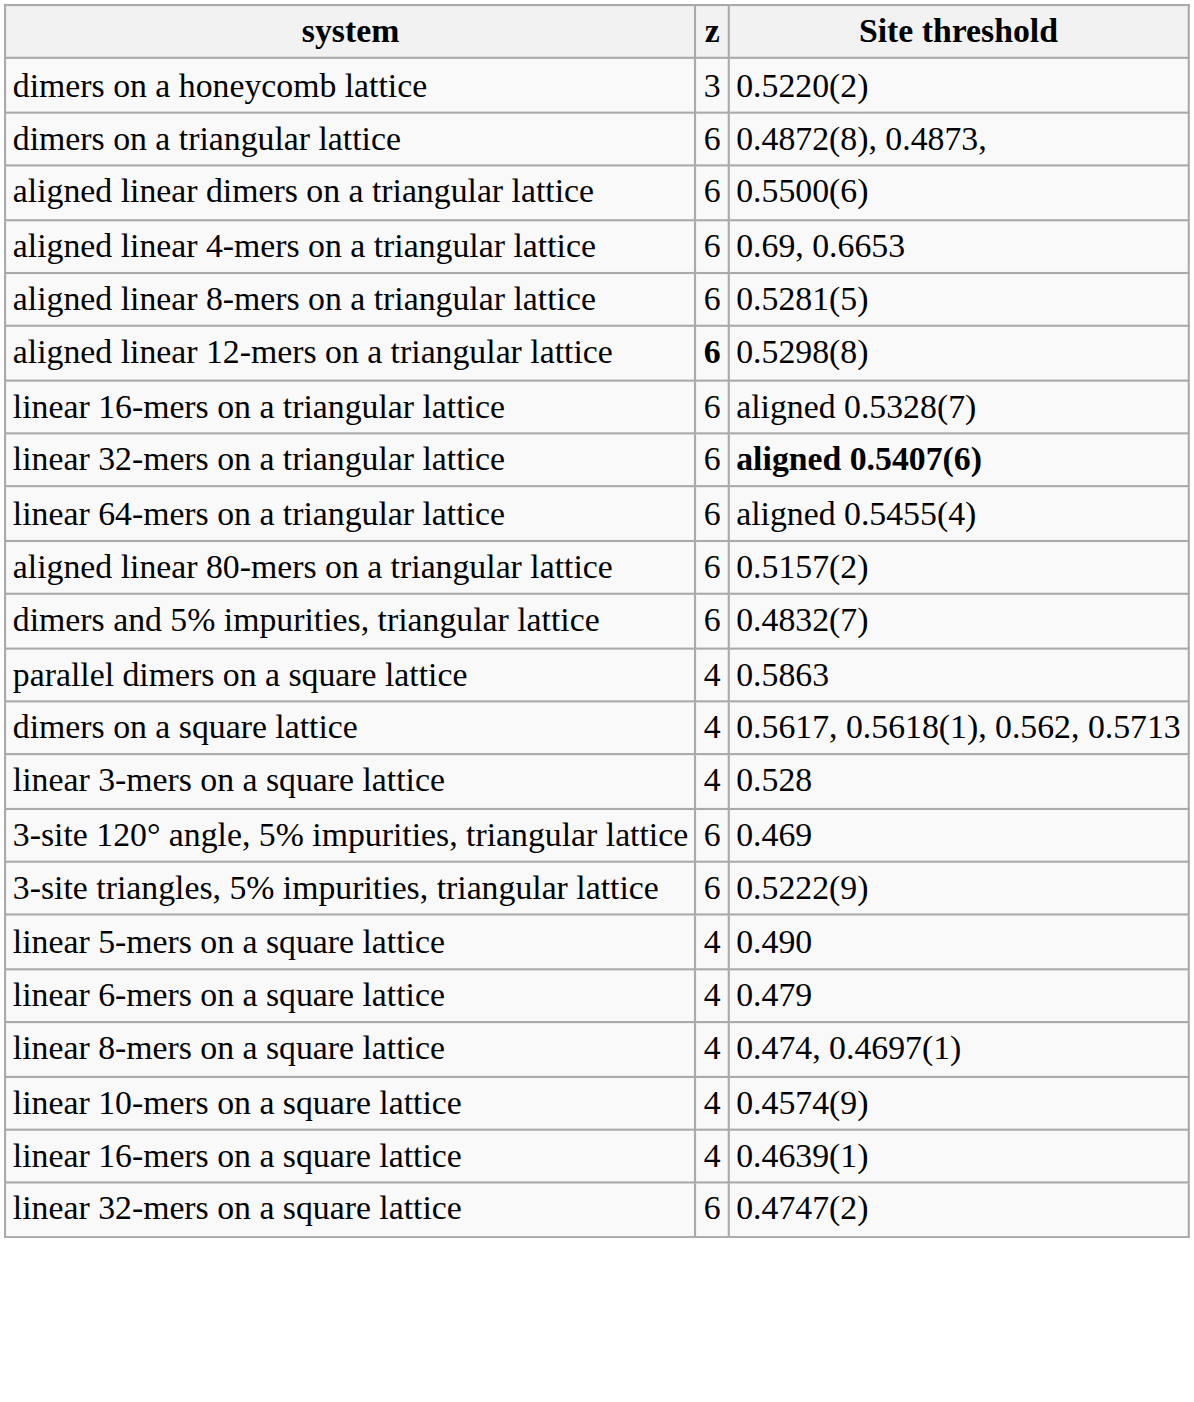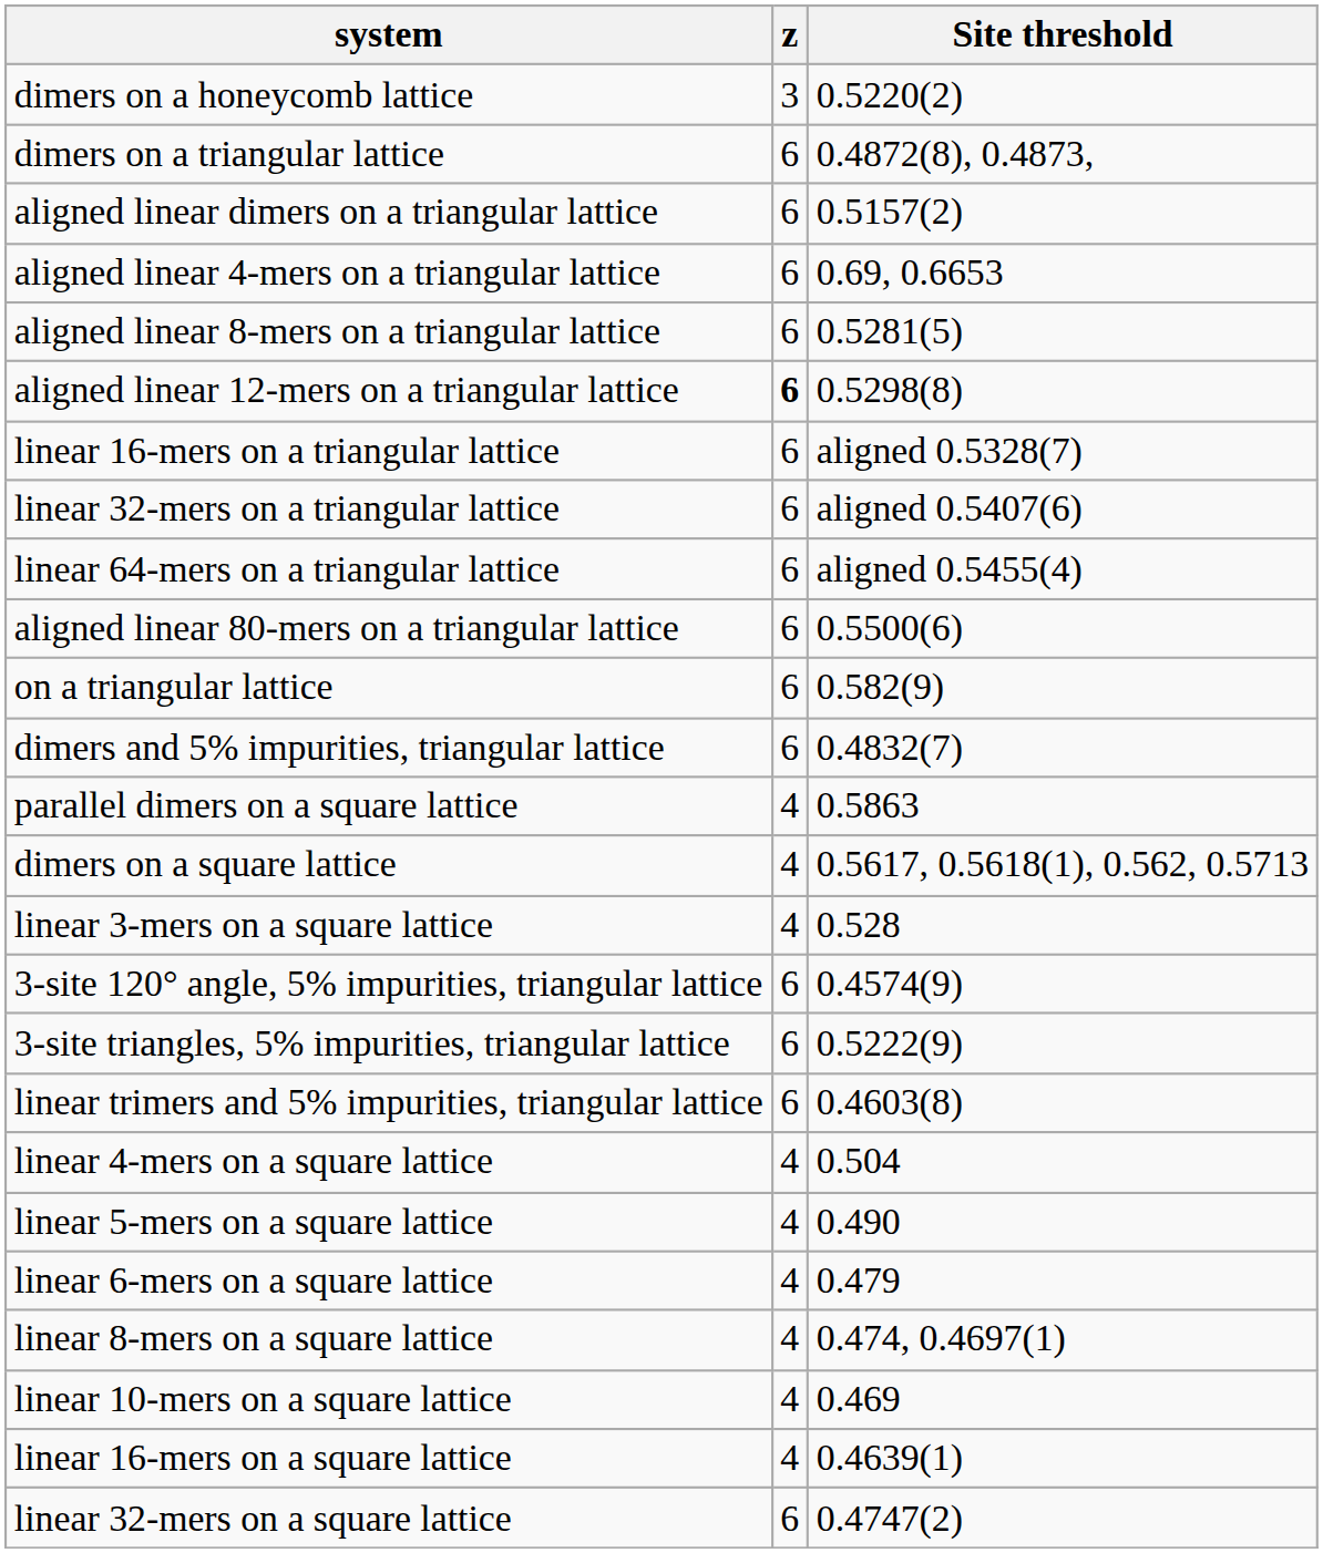aligned linear dimers on a triangular lattice | Site threshold: 0.5500(6) -> 0.5157(2)
linear 32-mers on a triangular lattice | Site threshold: bold -> normal
aligned linear 80-mers on a triangular lattice | Site threshold: 0.5157(2) -> 0.5500(6)
+ row: on a triangular lattice | 6 | 0.582(9)
3-site 120° angle, 5% impurities, triangular lattice | Site threshold: 0.469 -> 0.4574(9)
+ row: linear trimers and 5% impurities, triangular lattice | 6 | 0.4603(8)
+ row: linear 4-mers on a square lattice | 4 | 0.504
linear 10-mers on a square lattice | Site threshold: 0.4574(9) -> 0.469
